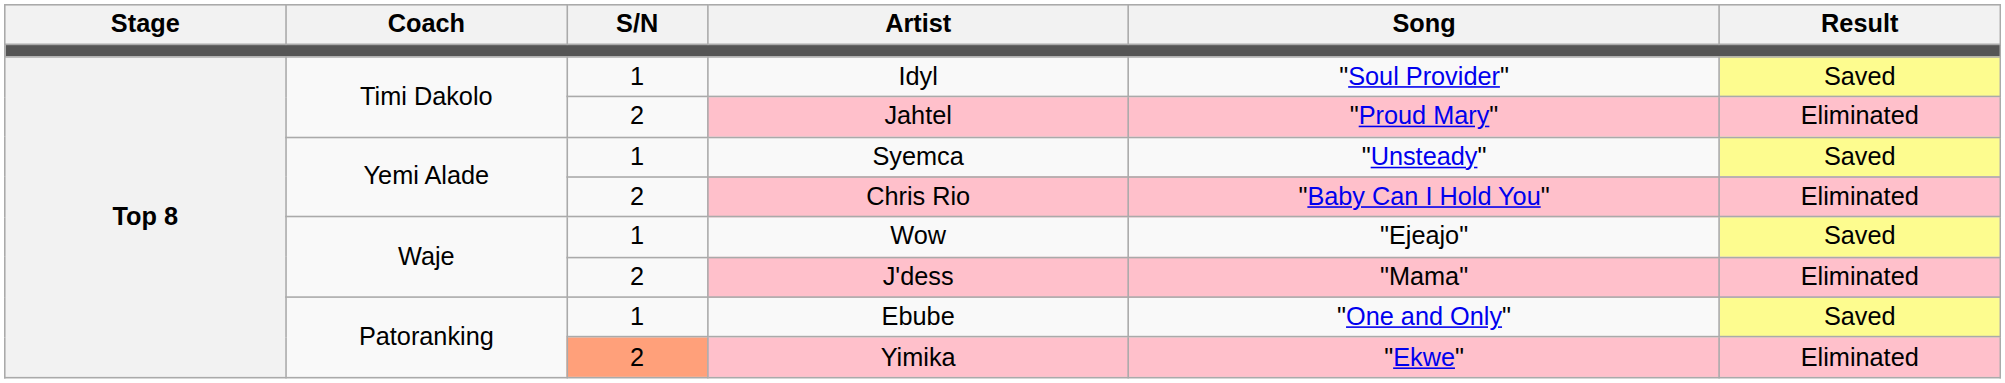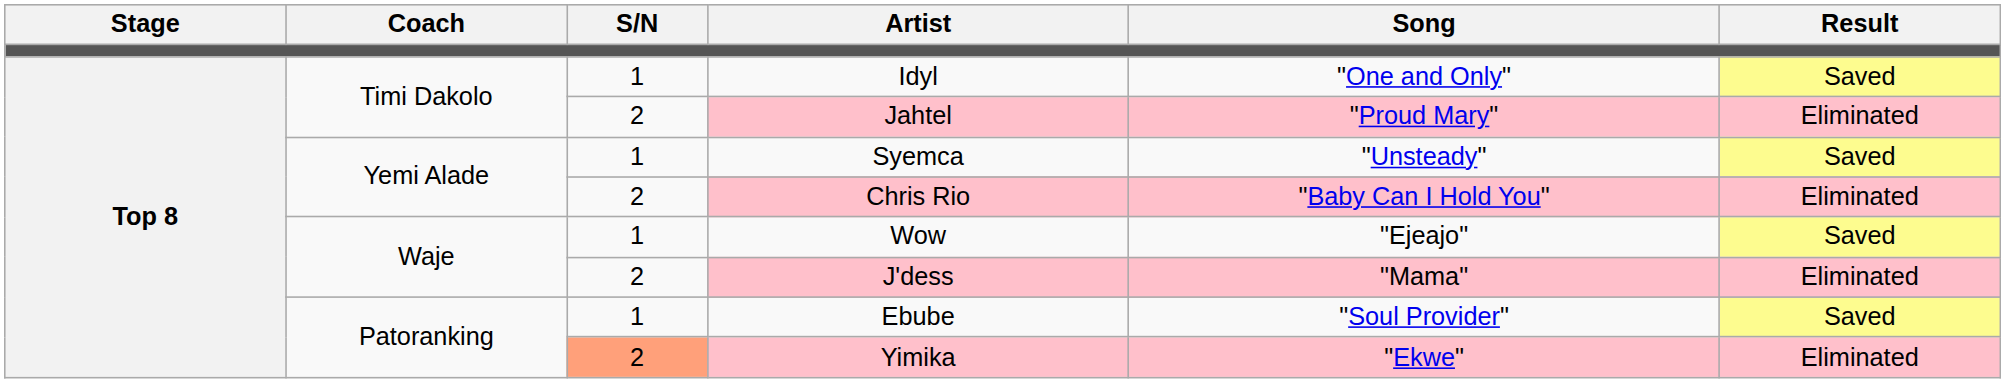Idyl | Song: "Soul Provider" -> "One and Only"
Ebube | Song: "One and Only" -> "Soul Provider"
